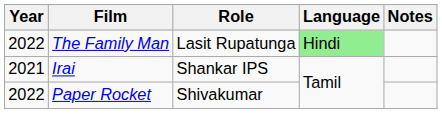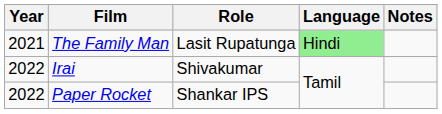The Family Man | Year: 2022 -> 2021
Irai | Year: 2021 -> 2022
Irai | Role: Shankar IPS -> Shivakumar
Paper Rocket | Role: Shivakumar -> Shankar IPS
